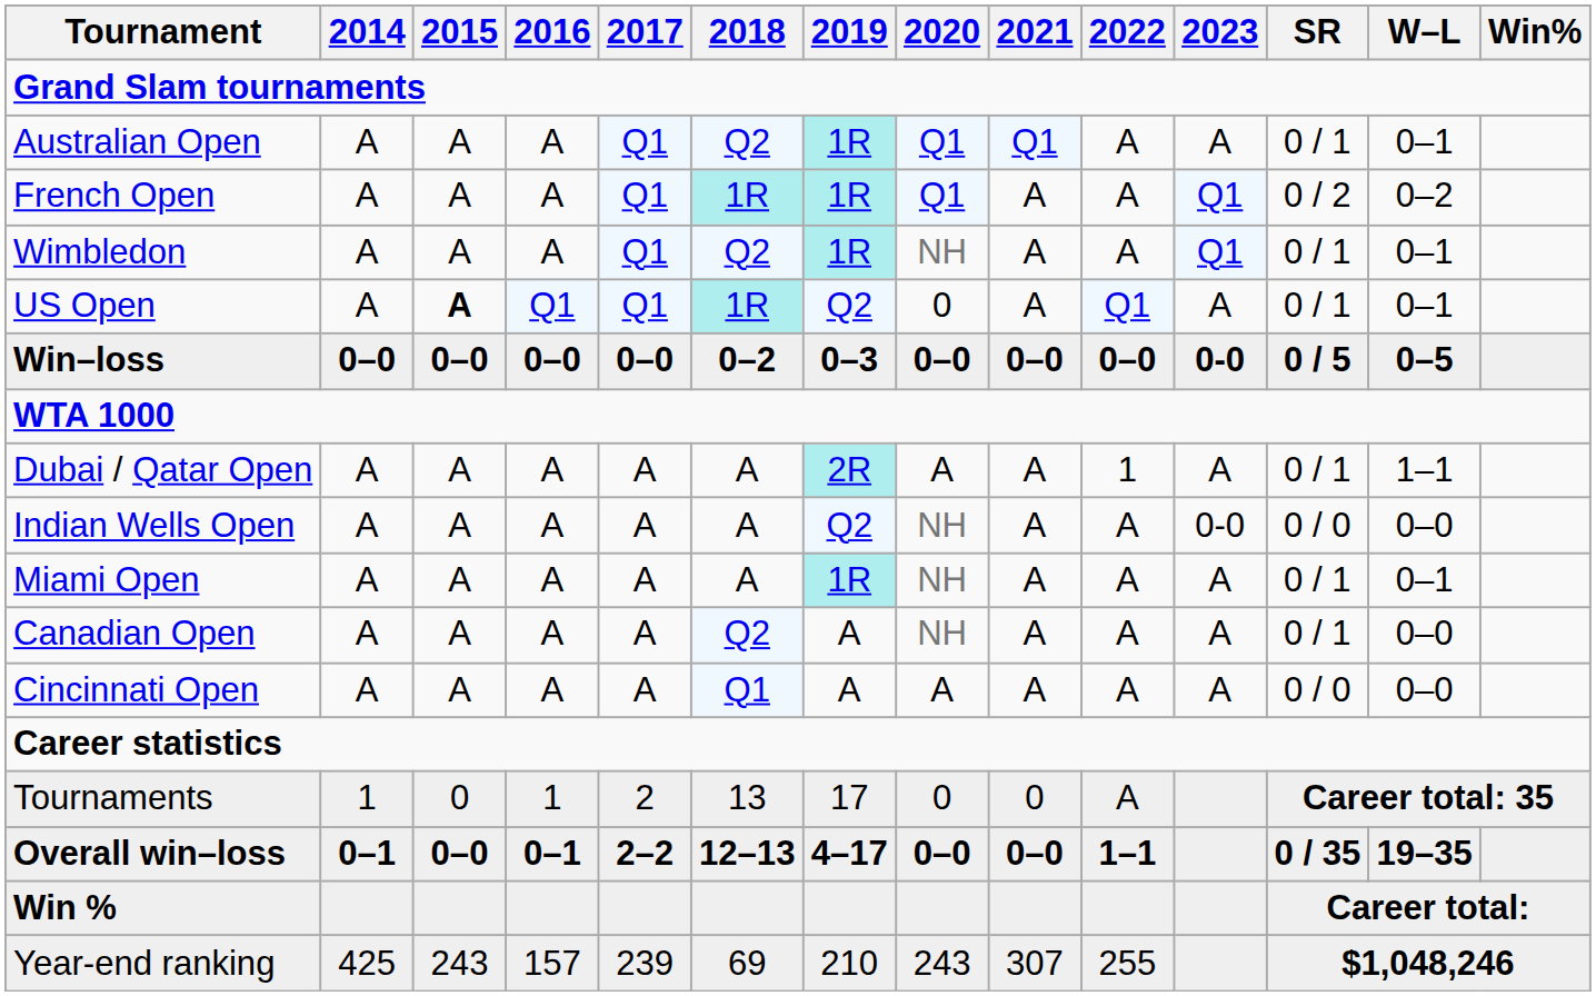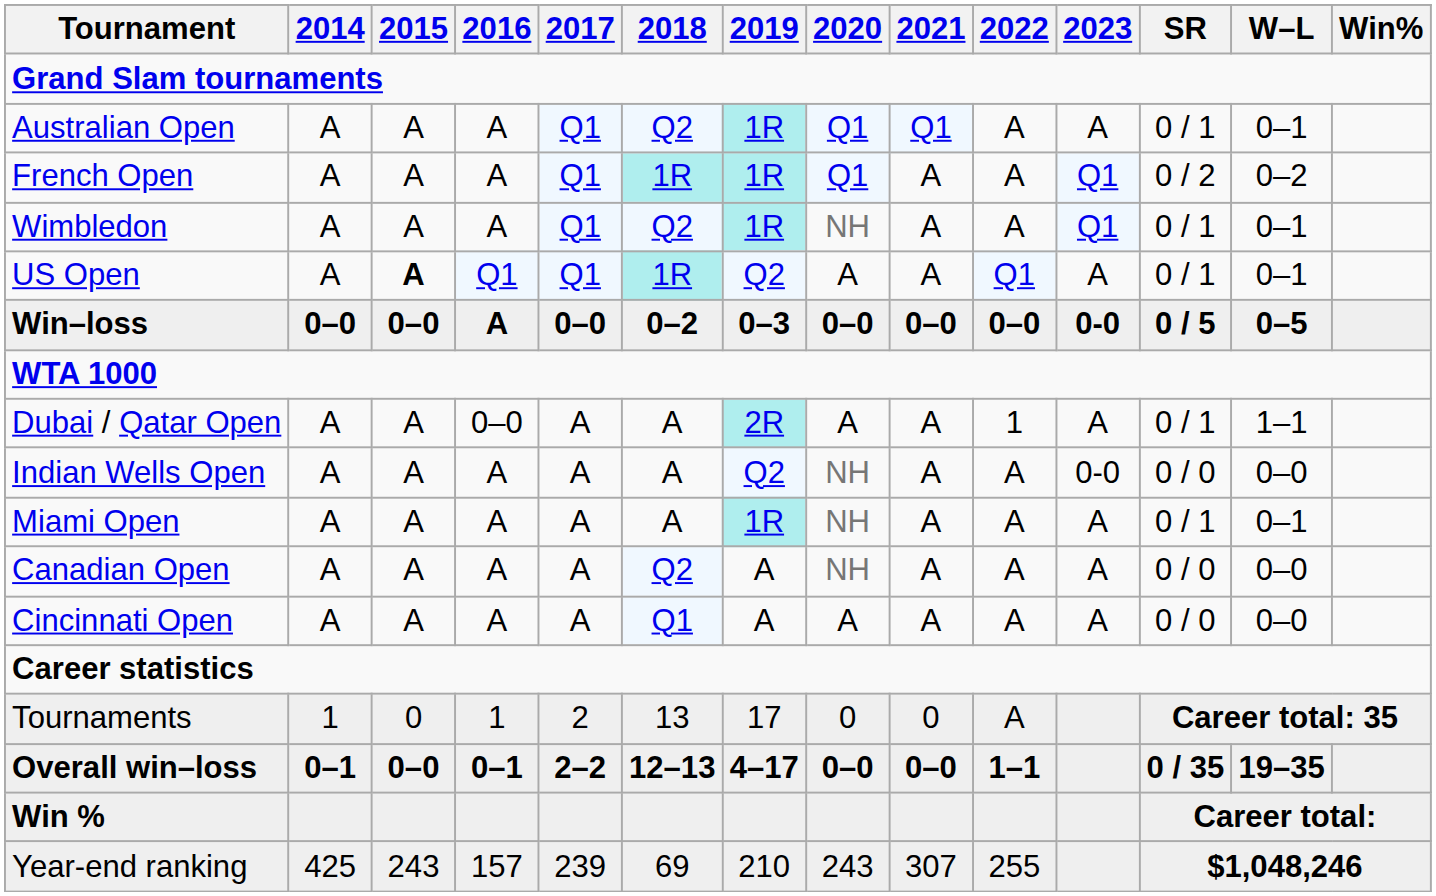US Open | 2020: 0 -> A
Win–loss | 2016: 0–0 -> A
Dubai / Qatar Open | 2016: A -> 0–0
Canadian Open | SR: 0 / 1 -> 0 / 0
